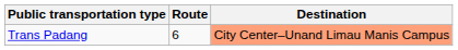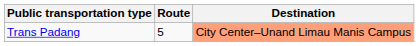Trans Padang | Route: 6 -> 5
